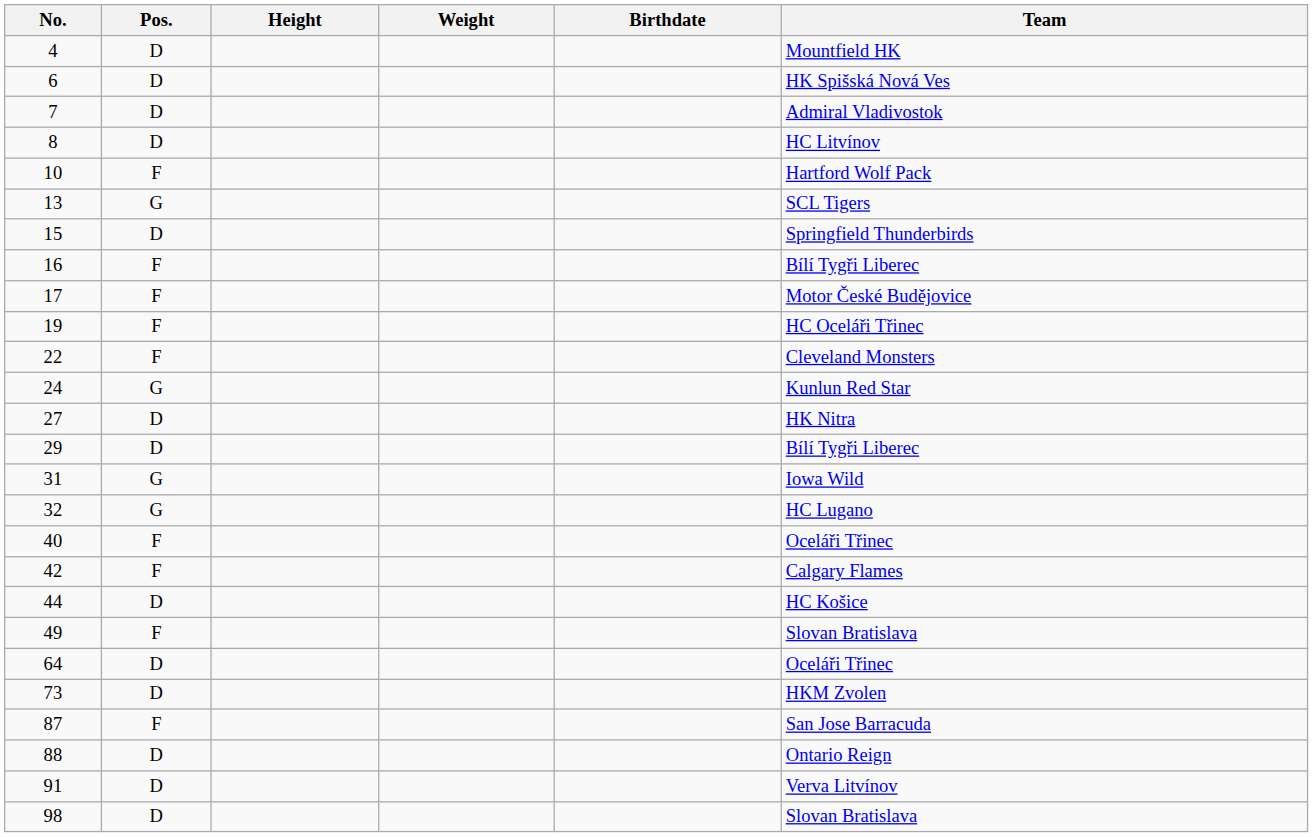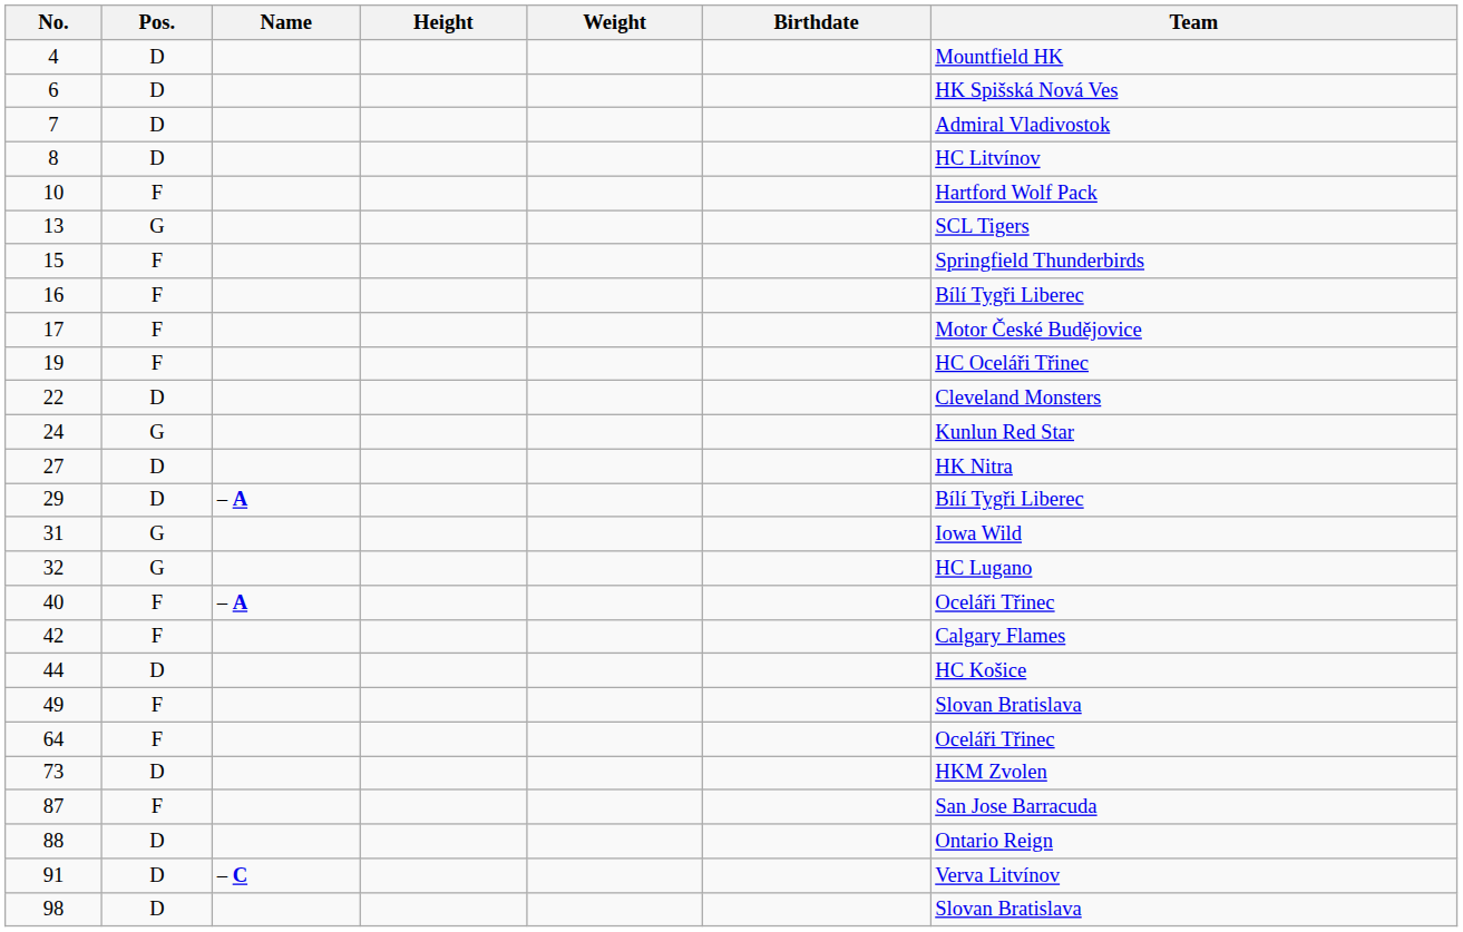+ column: Name | – A | – A | – C
15 | Pos.: D -> F
22 | Pos.: F -> D
64 | Pos.: D -> F
